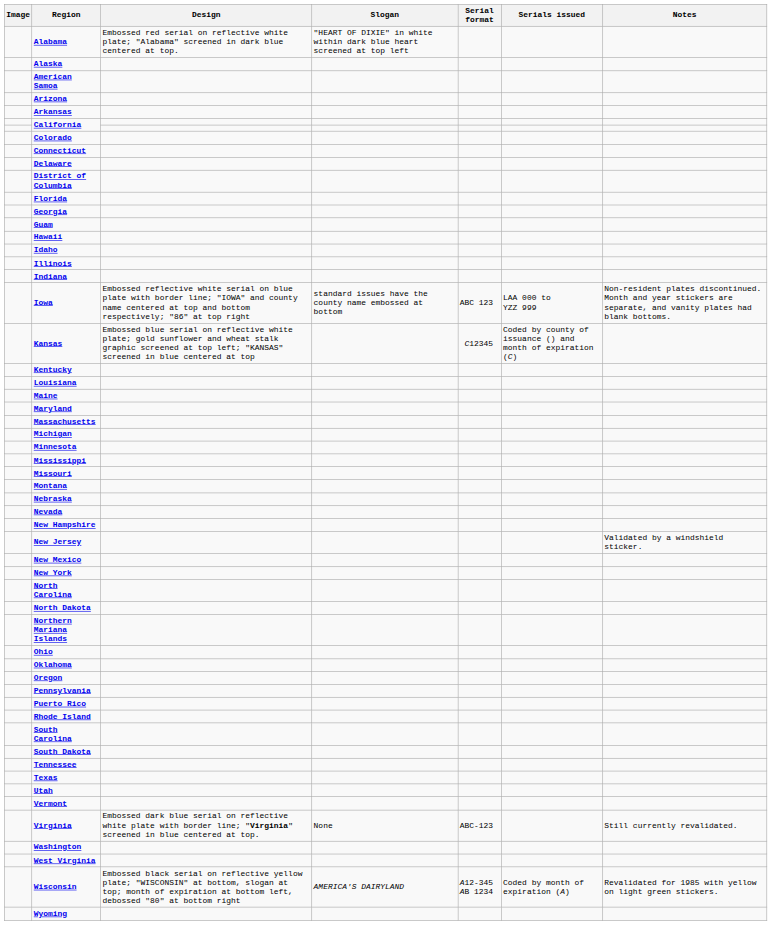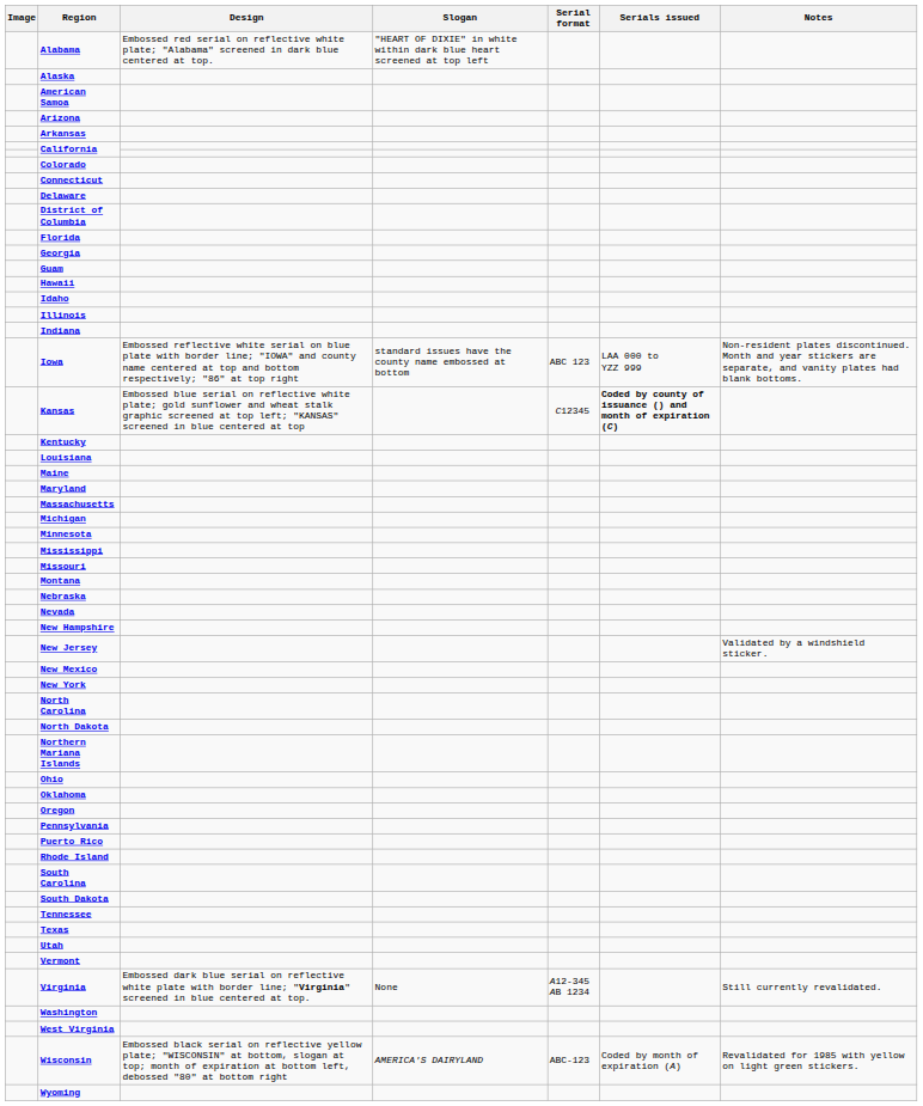Kansas | Serials issued: normal -> bold
Virginia | Serial format: ABC-123 -> A12-345 AB 1234
Wisconsin | Serial format: A12-345 AB 1234 -> ABC-123
